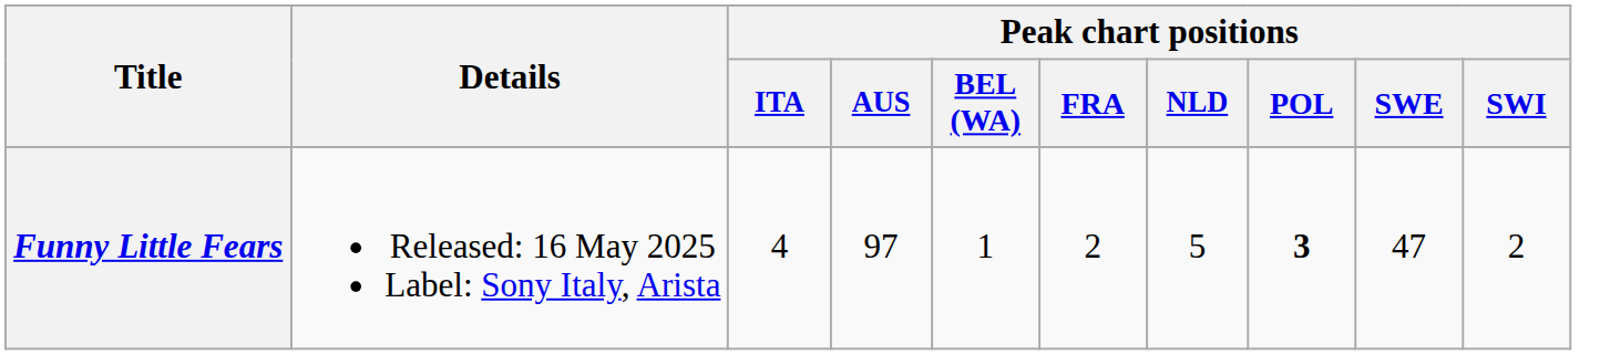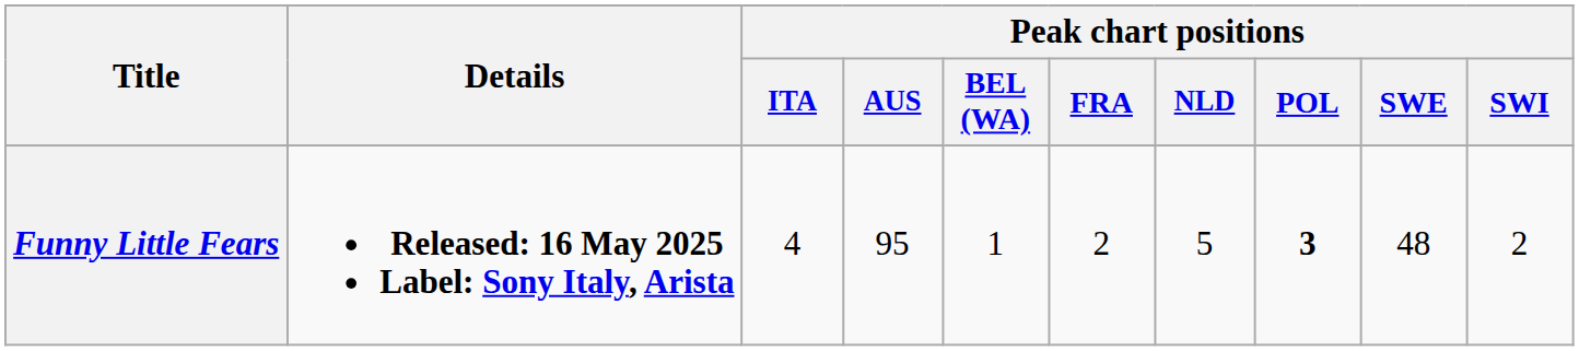Funny Little Fears | Details: normal -> bold
Funny Little Fears | Peak chart positions / AUS: 97 -> 95
Funny Little Fears | Peak chart positions / SWE: 47 -> 48
